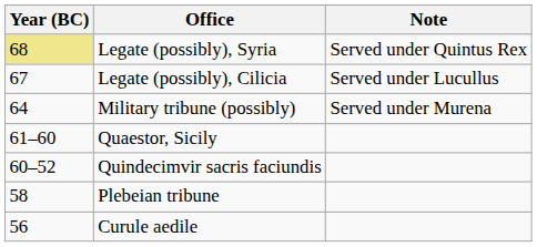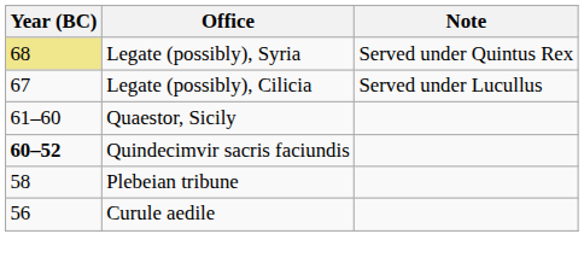- row: 64 | Military tribune (possibly) | Served under Murena
Quindecimvir sacris faciundis | Year (BC): normal -> bold
